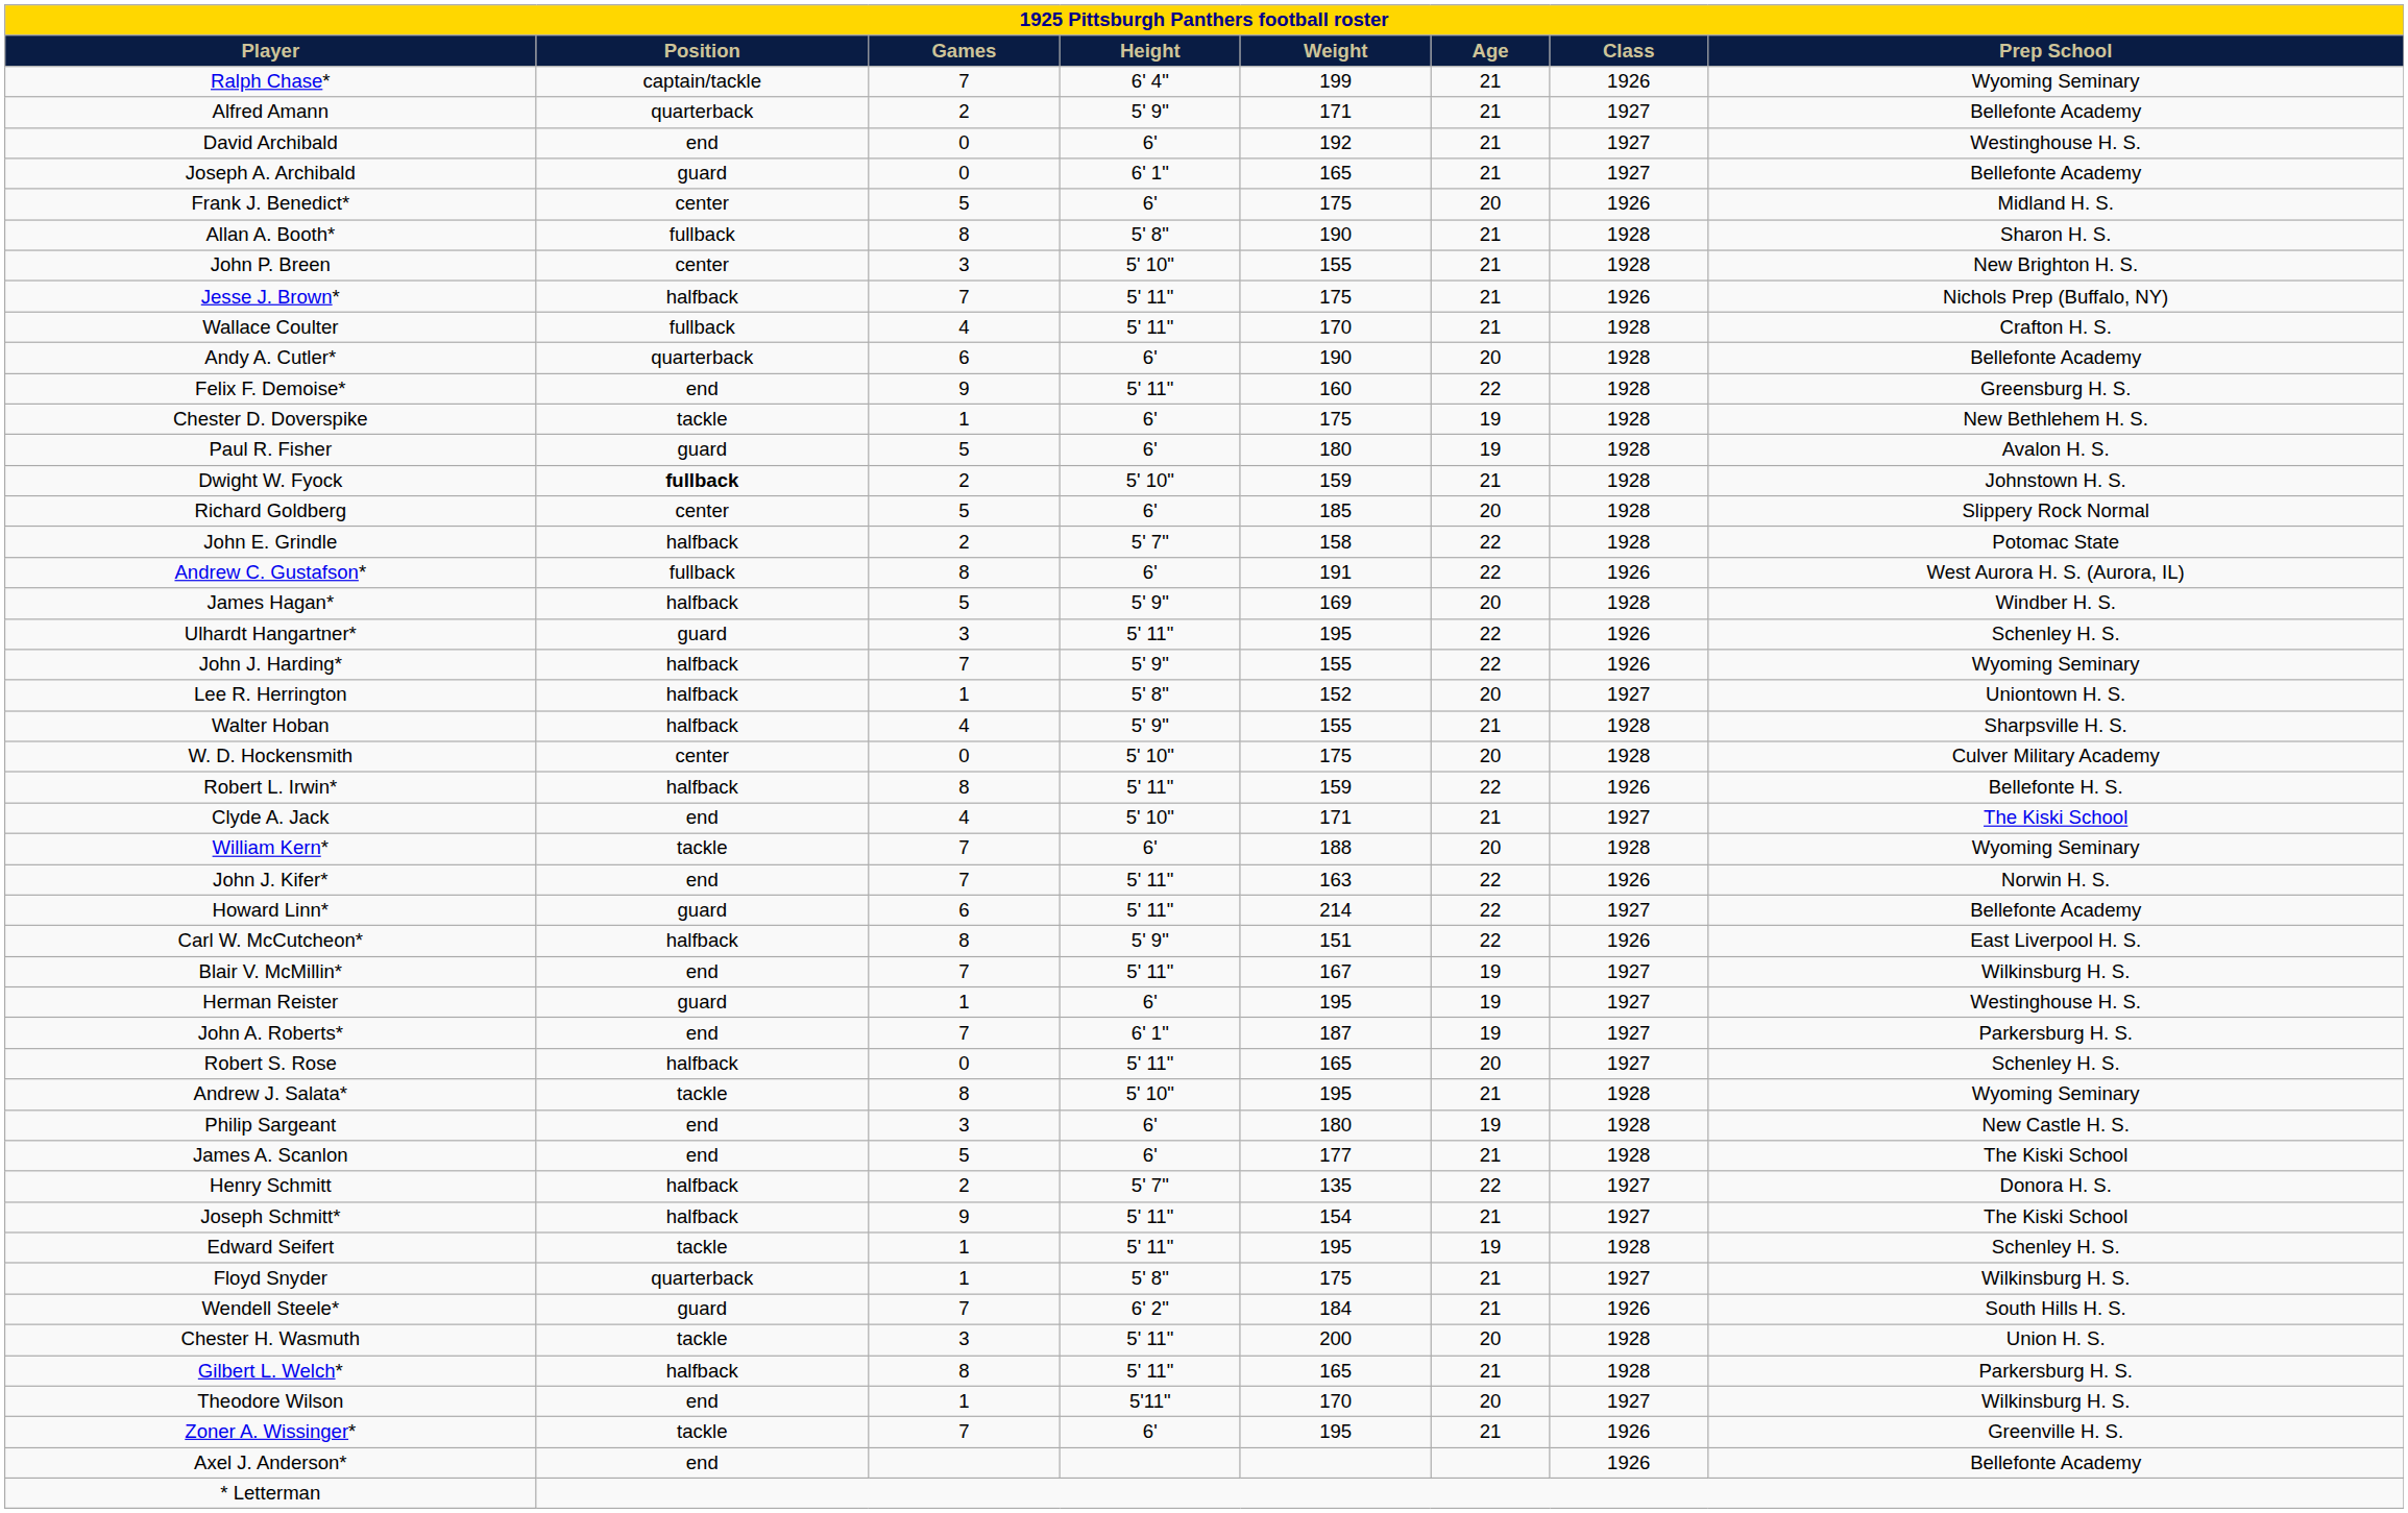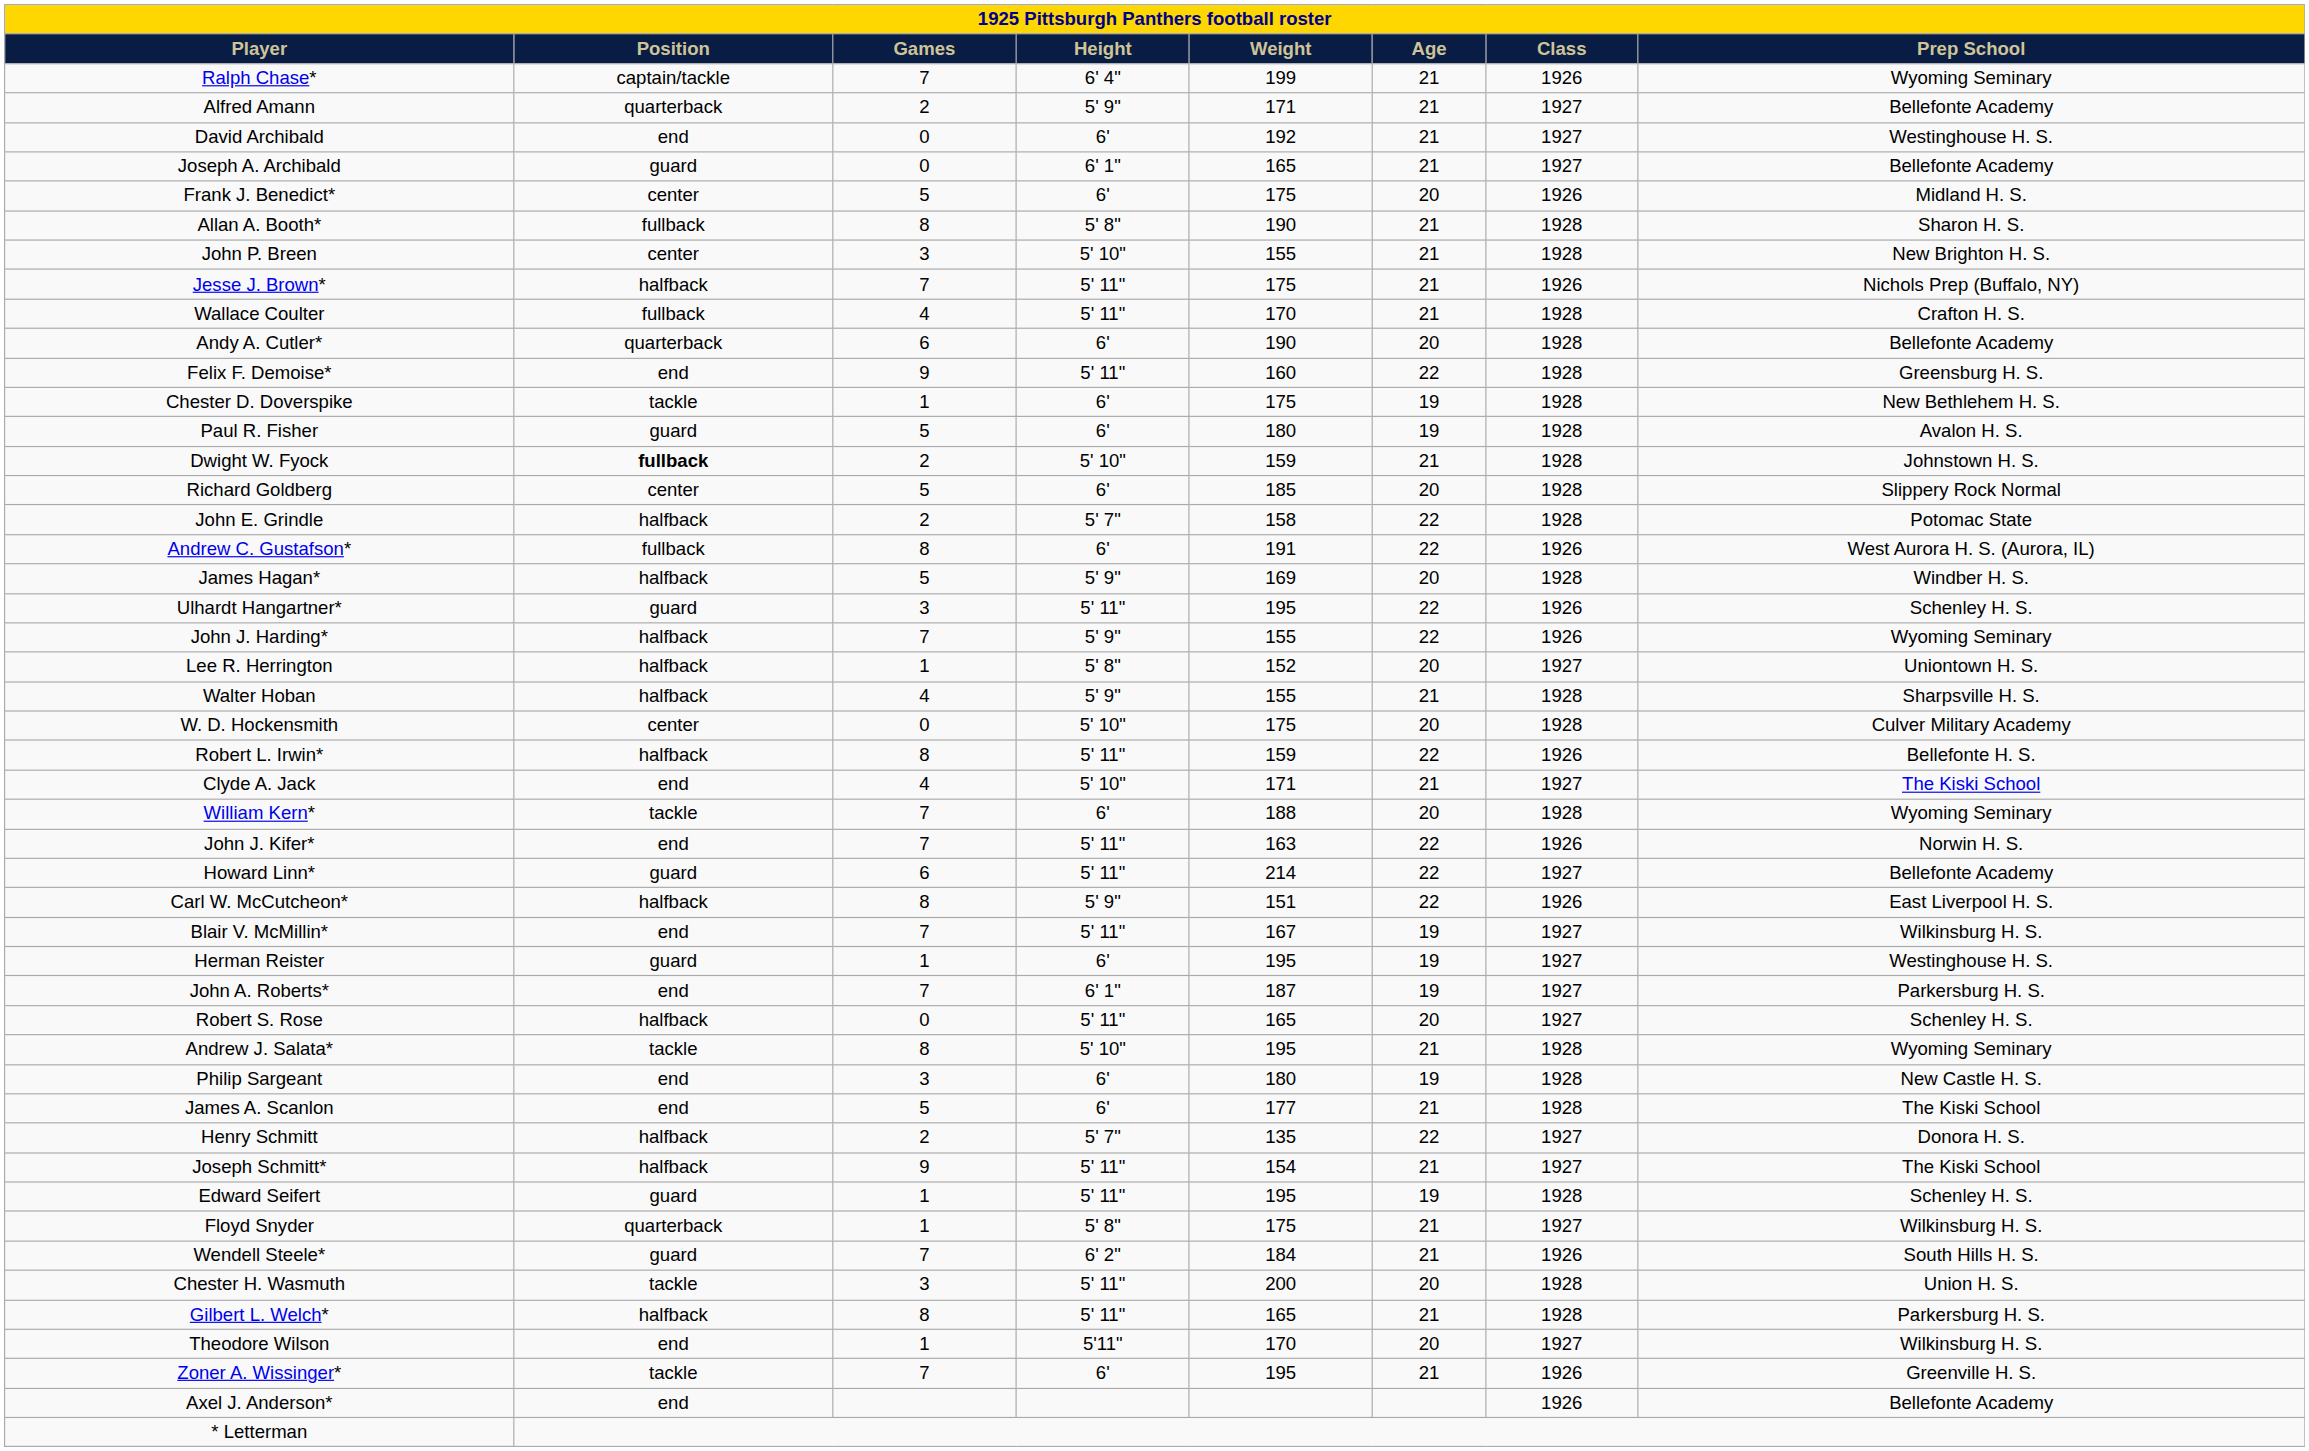Edward Seifert | Position: tackle -> guard
